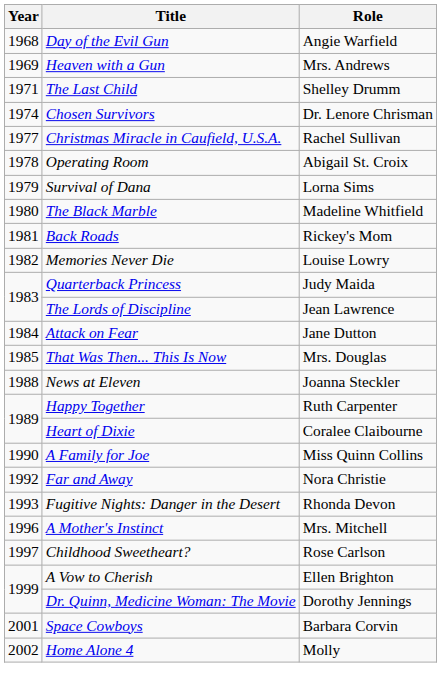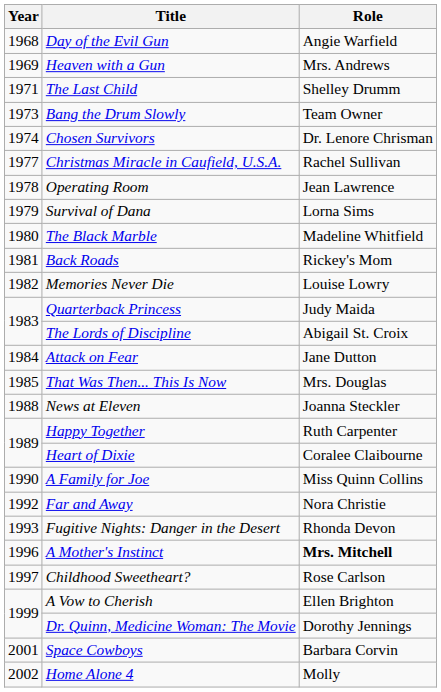+ row: 1973 | Bang the Drum Slowly | Team Owner
Operating Room | Role: Abigail St. Croix -> Jean Lawrence
The Lords of Discipline | Role: Jean Lawrence -> Abigail St. Croix
A Mother's Instinct | Role: normal -> bold
